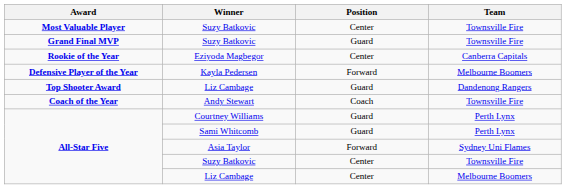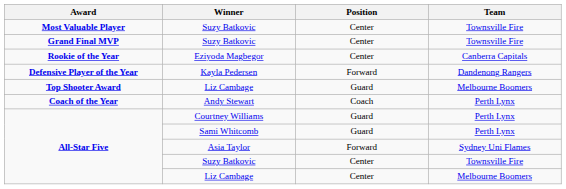Grand Final MVP / Suzy Batkovic | Position: Guard -> Center
Kayla Pedersen | Team: Melbourne Boomers -> Dandenong Rangers
Top Shooter Award / Liz Cambage | Team: Dandenong Rangers -> Melbourne Boomers
Andy Stewart | Team: Townsville Fire -> Perth Lynx
